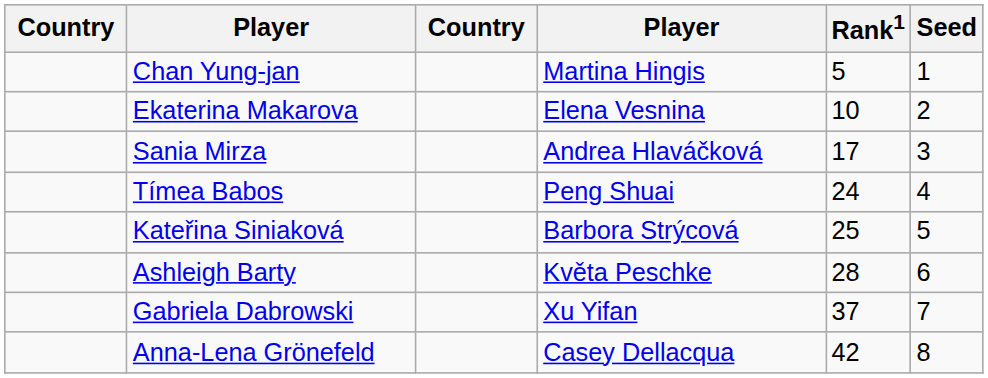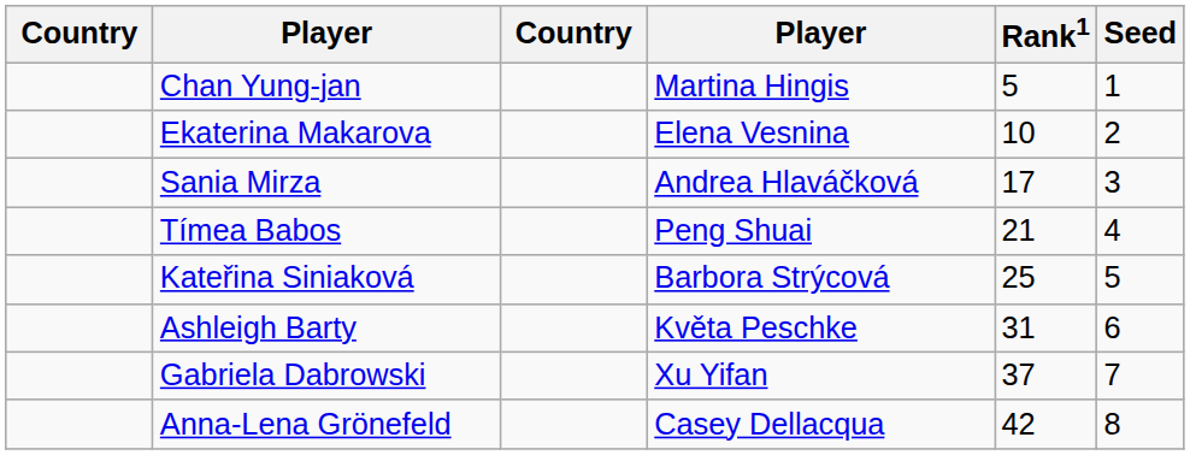Tímea Babos | Rank1: 24 -> 21
Ashleigh Barty | Rank1: 28 -> 31
